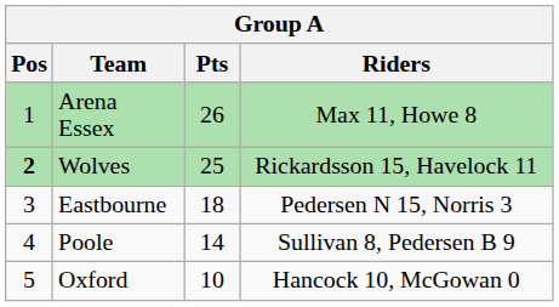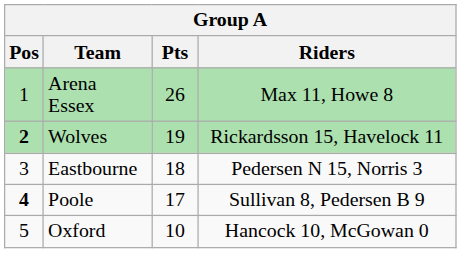Wolves | Pts: 25 -> 19
Poole | Pos: normal -> bold
Poole | Pts: 14 -> 17
